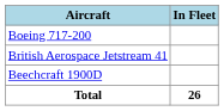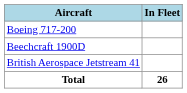rows swapped: Beechcraft 1900D <-> British Aerospace Jetstream 41
